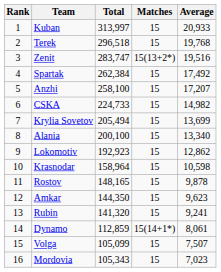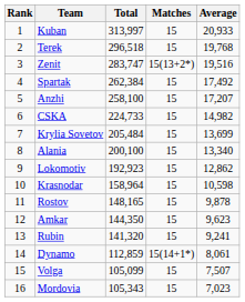Krylia Sovetov | Total: 205,494 -> 205,484
